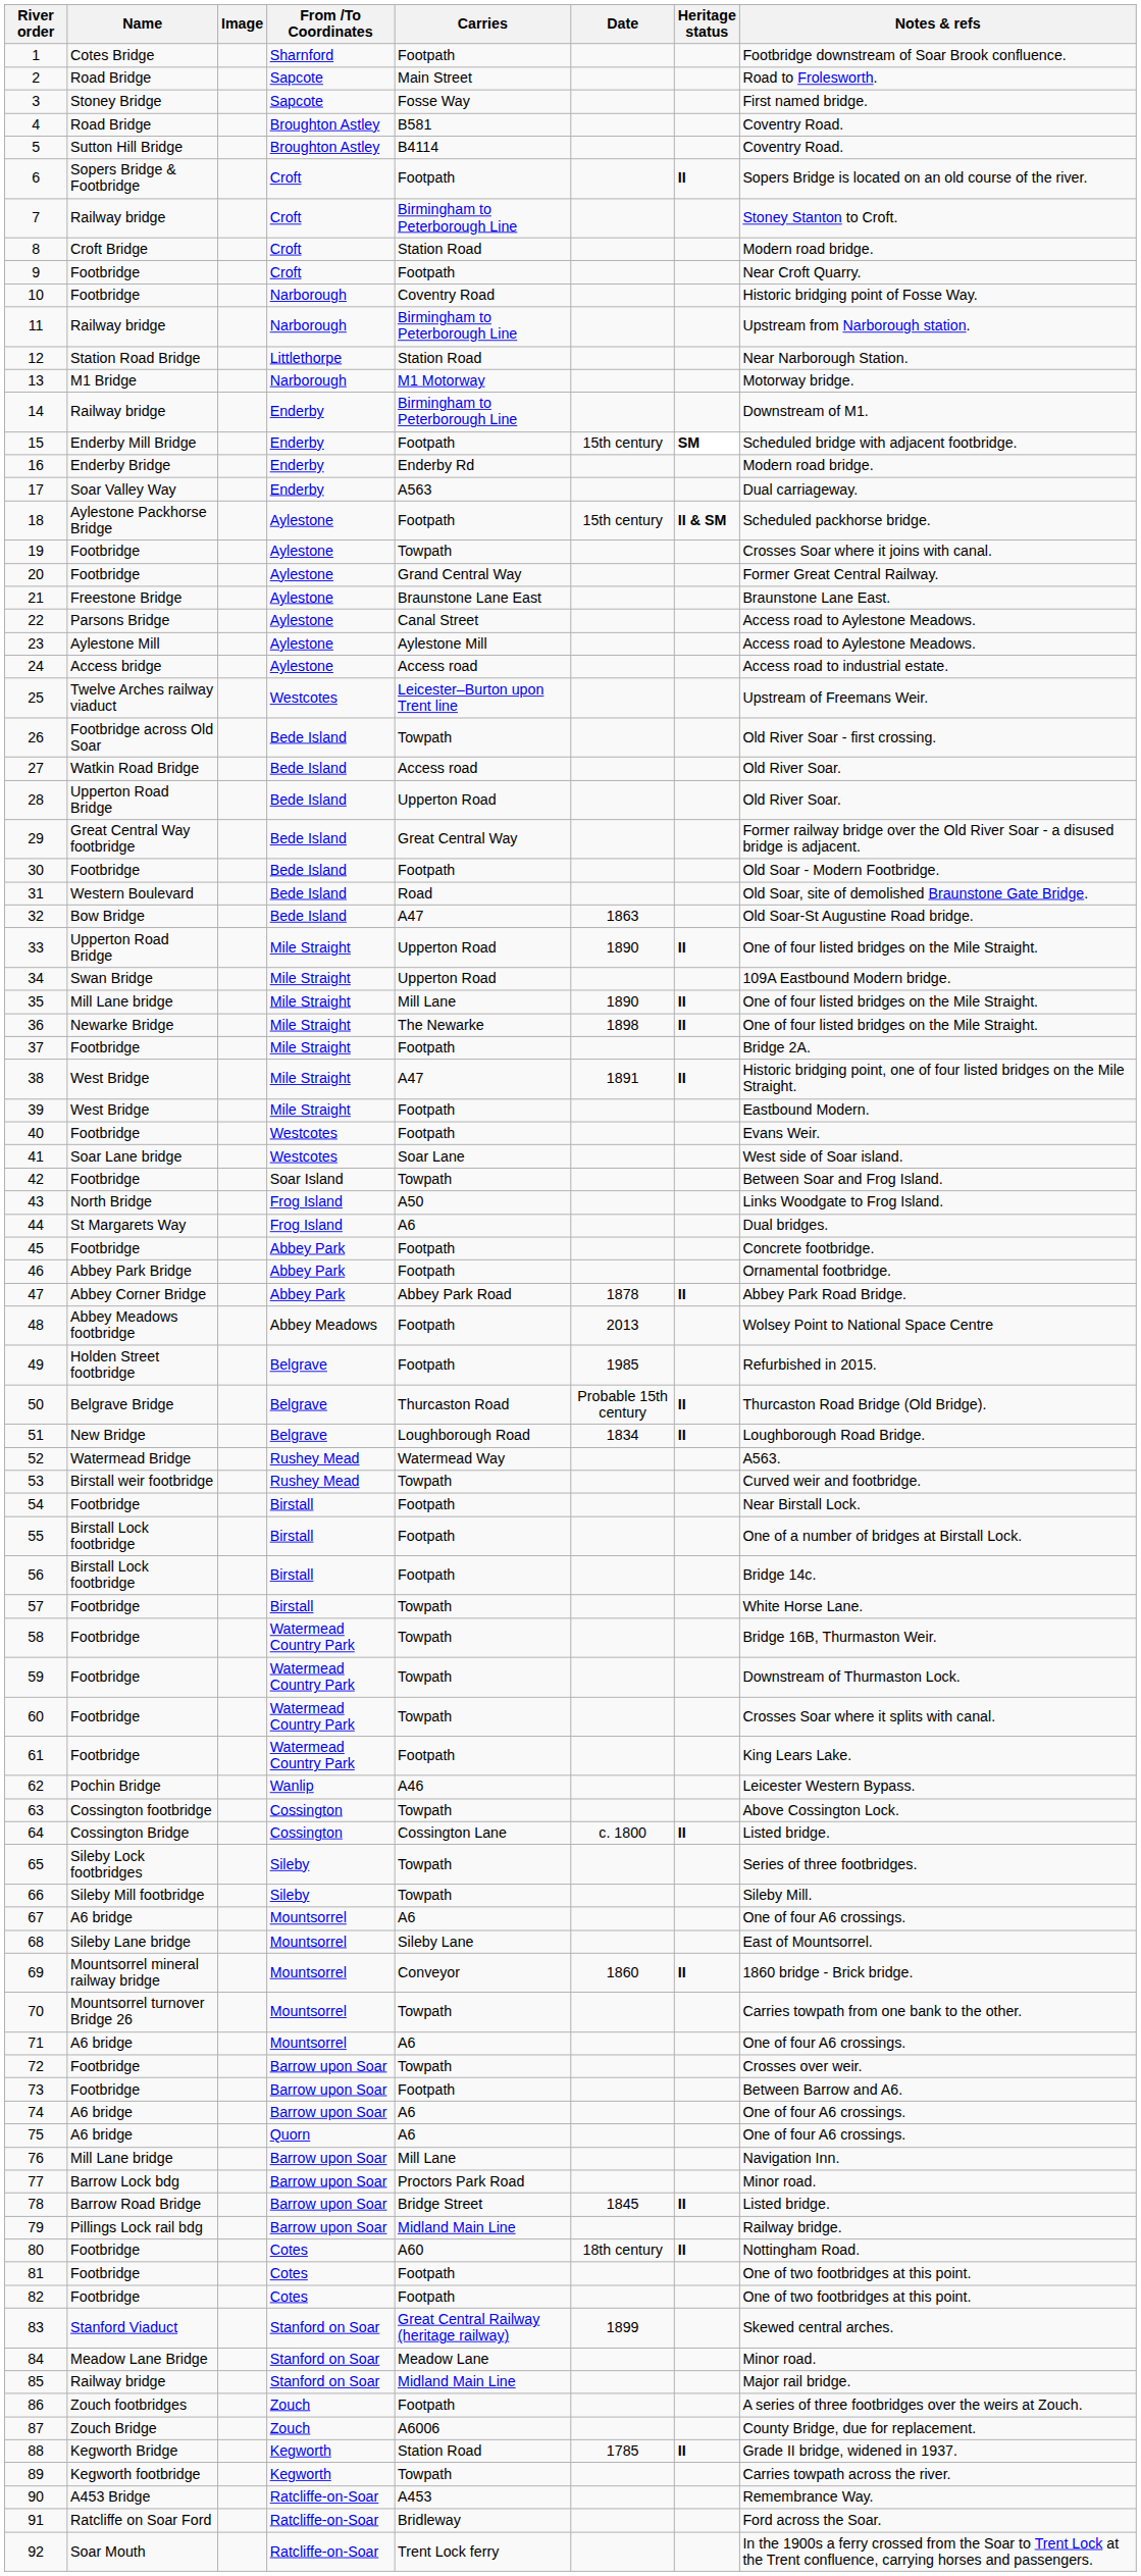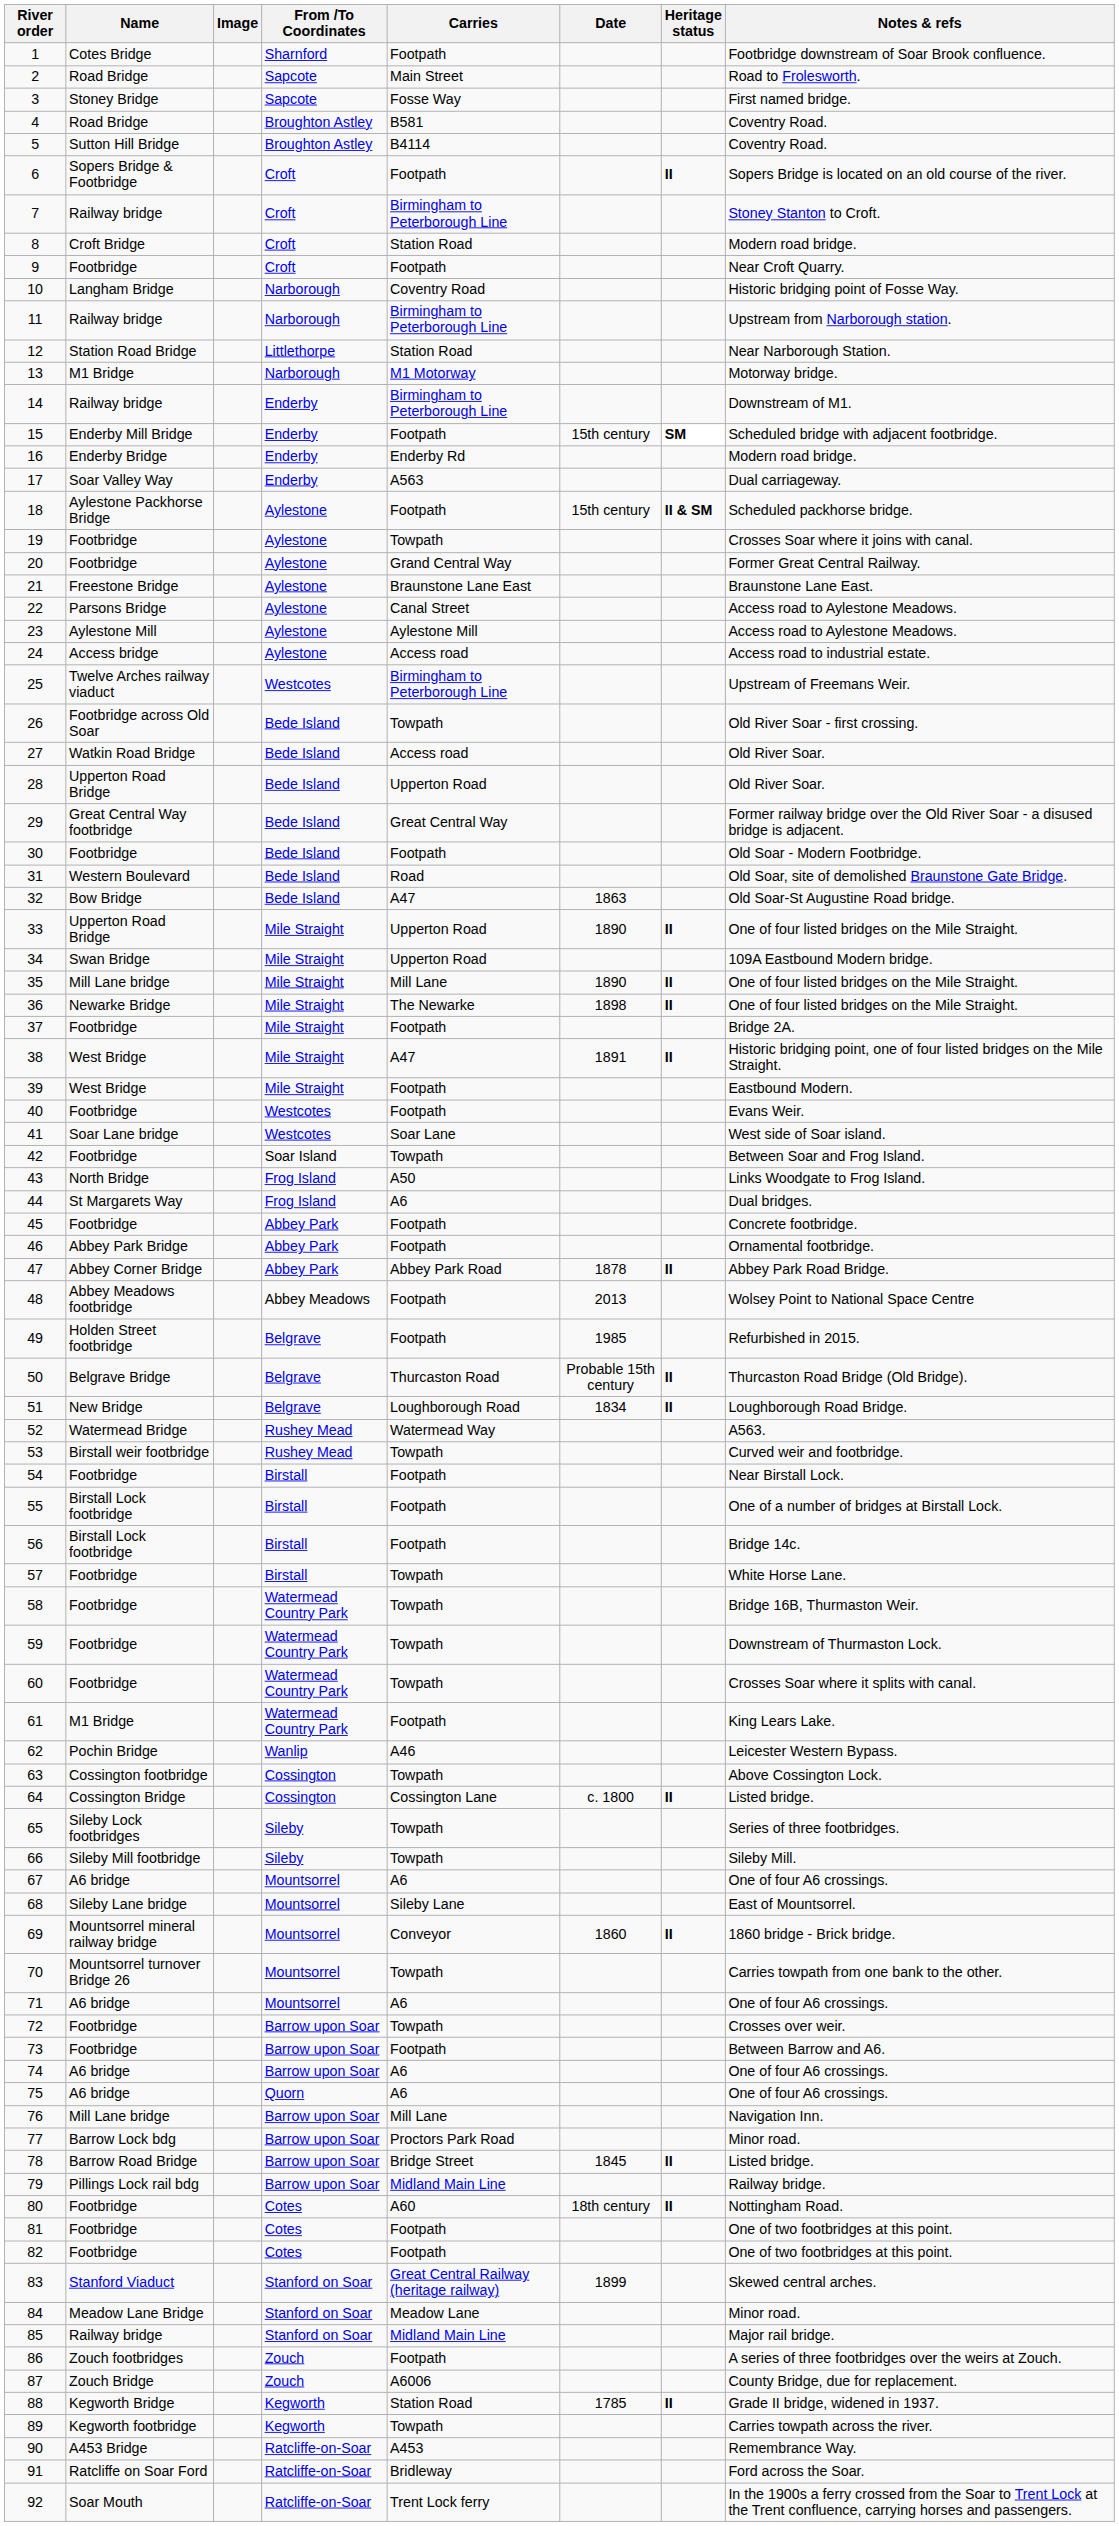10 | Name: Footbridge -> Langham Bridge
25 | Carries: Leicester–Burton upon Trent line -> Birmingham to Peterborough Line
61 | Name: Footbridge -> M1 Bridge
